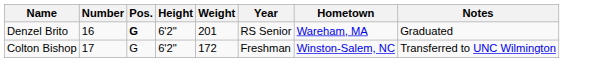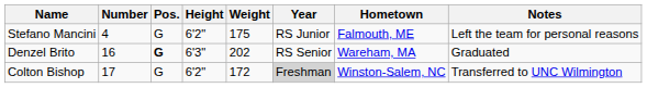+ row: Stefano Mancini | 4 | G | 6'2" | 175 | RS Junior | Falmouth, ME | Left the team for personal reasons
Denzel Brito | Height: 6'2" -> 6'3"
Denzel Brito | Weight: 201 -> 202
Colton Bishop | Year: no background -> lightgrey background
